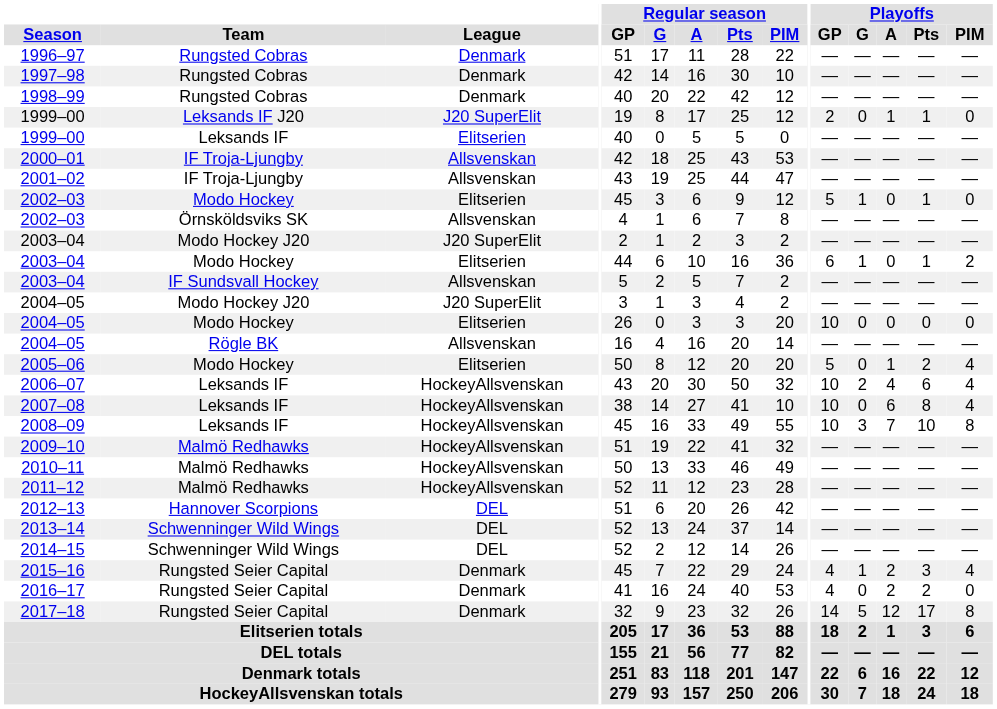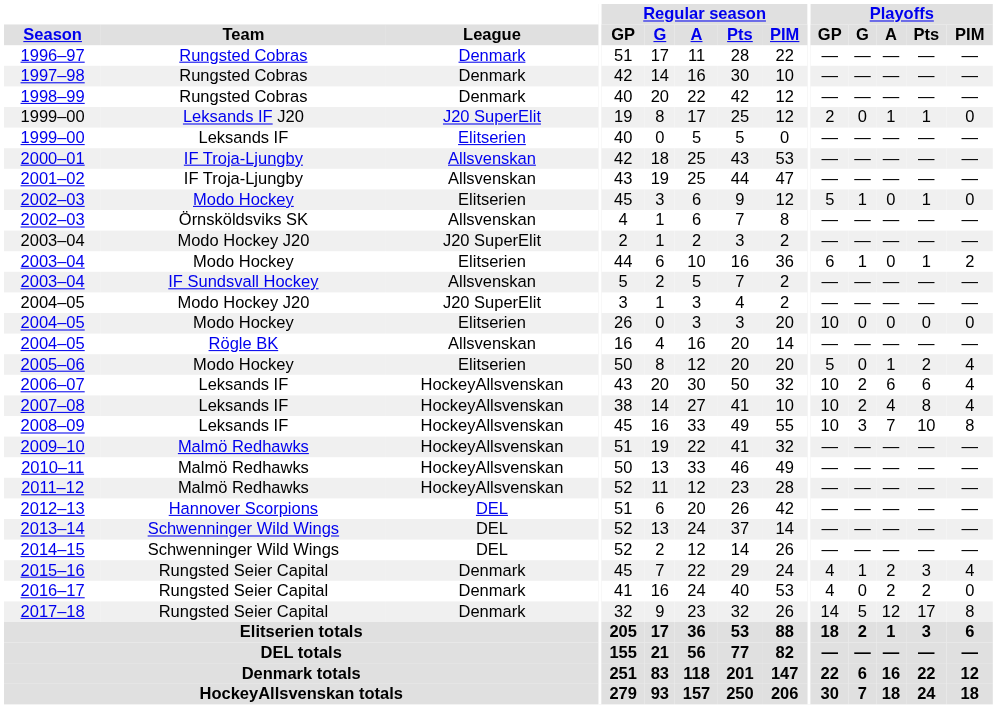2006–07 | Playoffs / A: 4 -> 6
2007–08 | Playoffs / G: 0 -> 2
2007–08 | Playoffs / A: 6 -> 4
